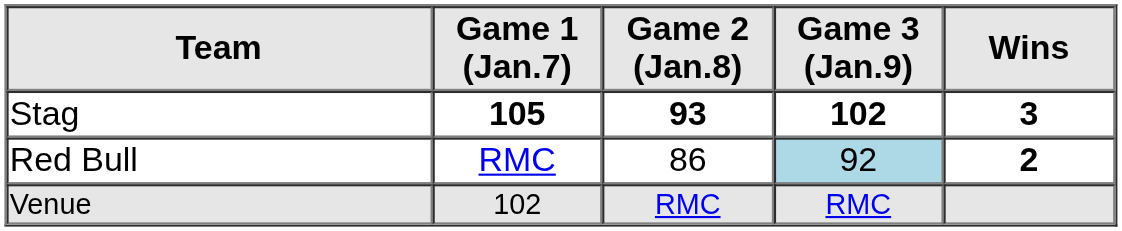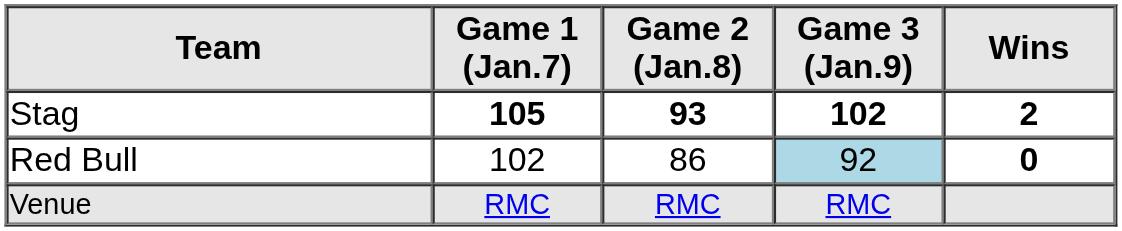Stag | Wins: 3 -> 2
Red Bull | Game 1 (Jan.7): RMC -> 102
Red Bull | Wins: 2 -> 0
Venue | Game 1 (Jan.7): 102 -> RMC
